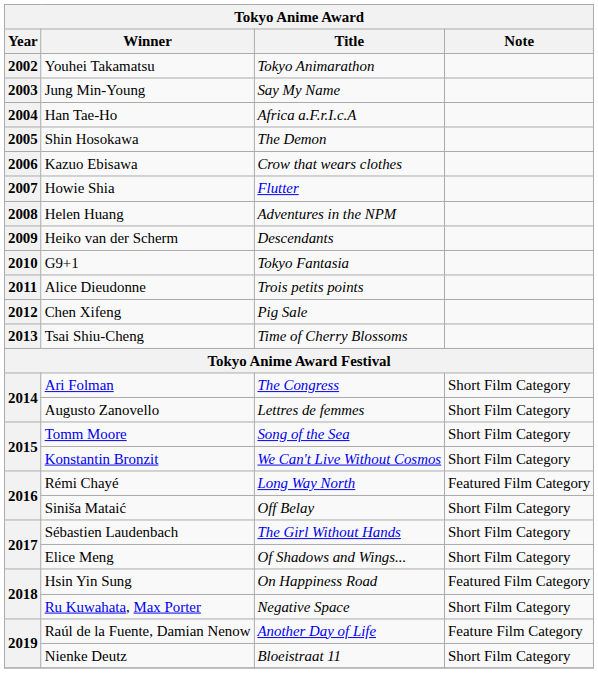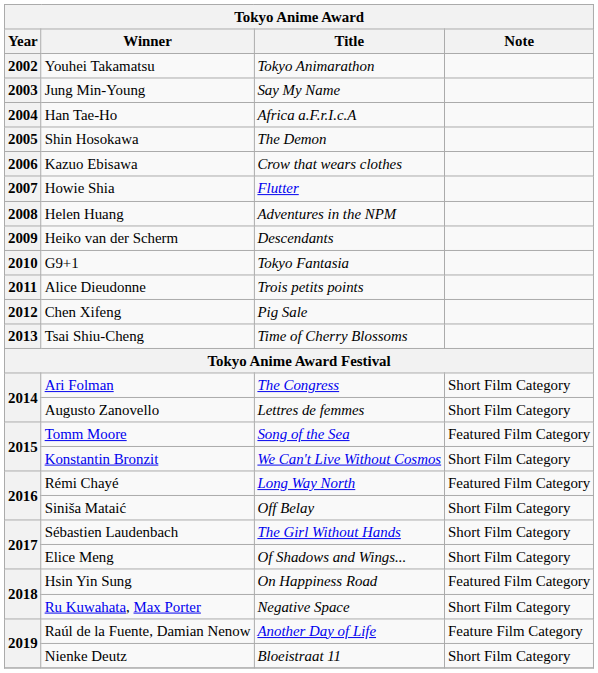Tomm Moore | Note: Short Film Category -> Featured Film Category
